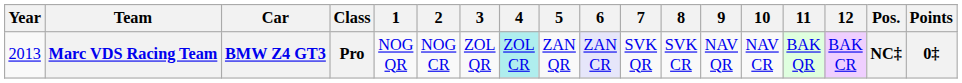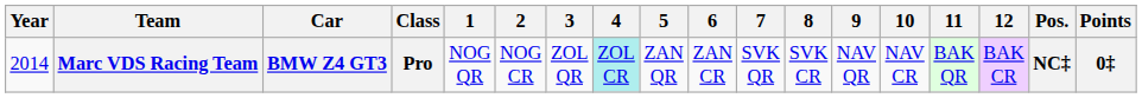Marc VDS Racing Team | Year: 2013 -> 2014
Marc VDS Racing Team | 6: lavender background -> no background
